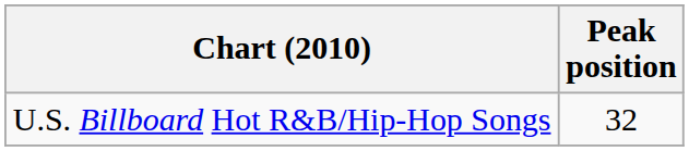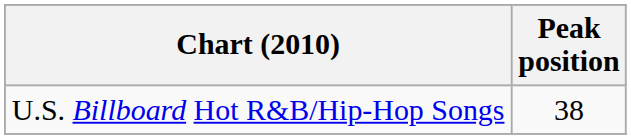U.S. Billboard Hot R&B/Hip-Hop Songs | Peak position: 32 -> 38
